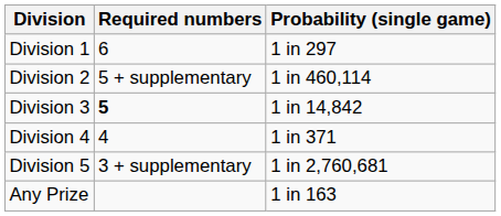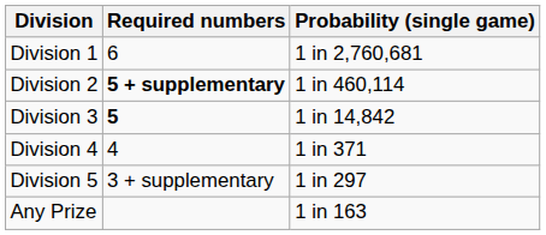Division 1 | Probability (single game): 1 in 297 -> 1 in 2,760,681
Division 2 | Required numbers: normal -> bold
Division 5 | Probability (single game): 1 in 2,760,681 -> 1 in 297
